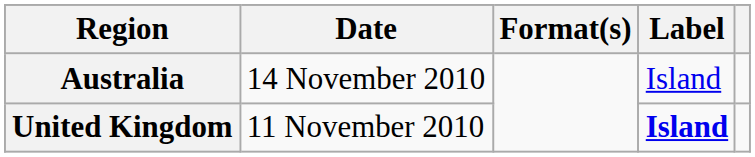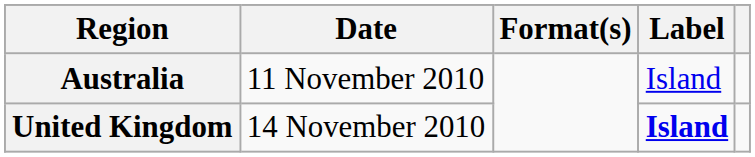Australia | Date: 14 November 2010 -> 11 November 2010
United Kingdom | Date: 11 November 2010 -> 14 November 2010
